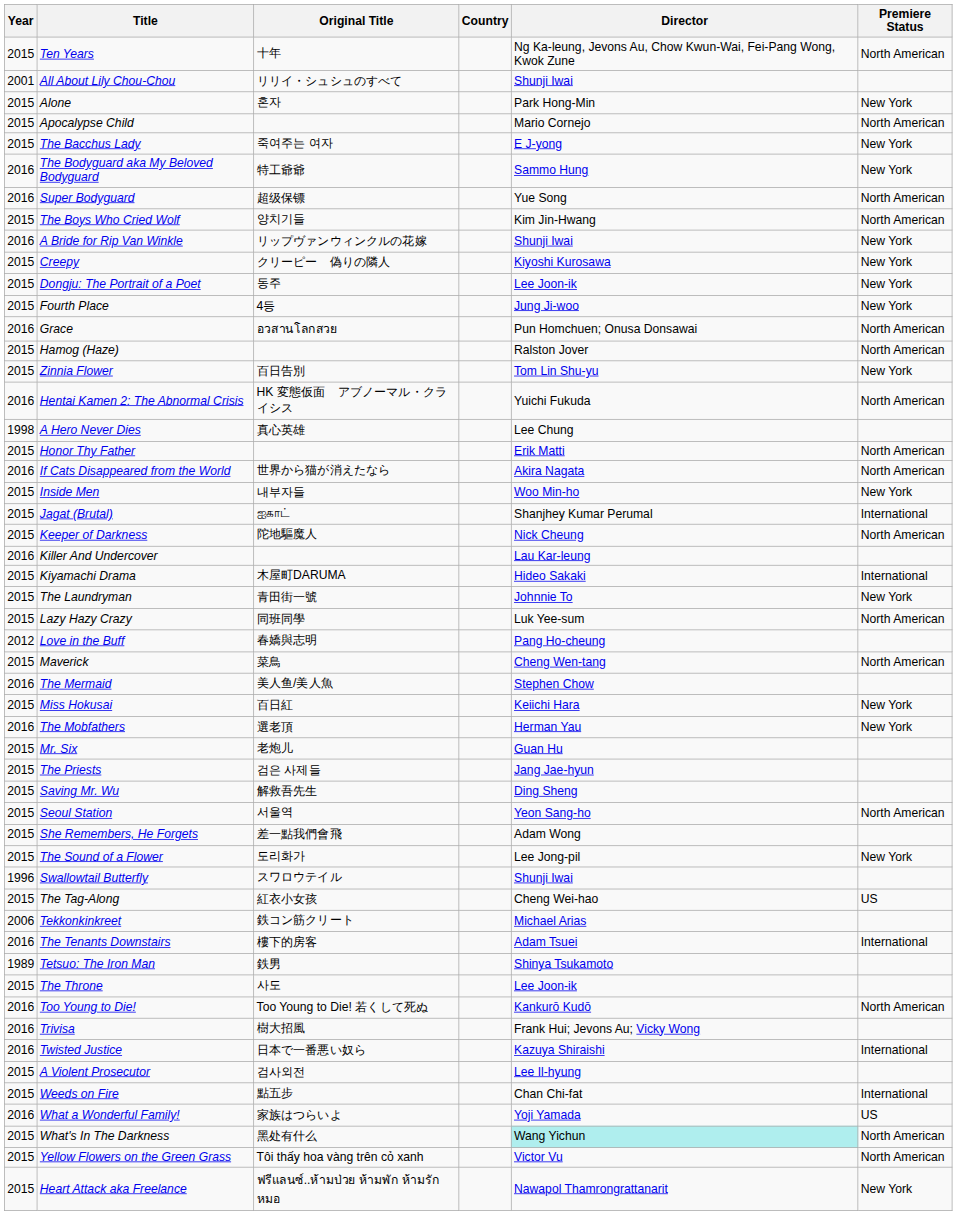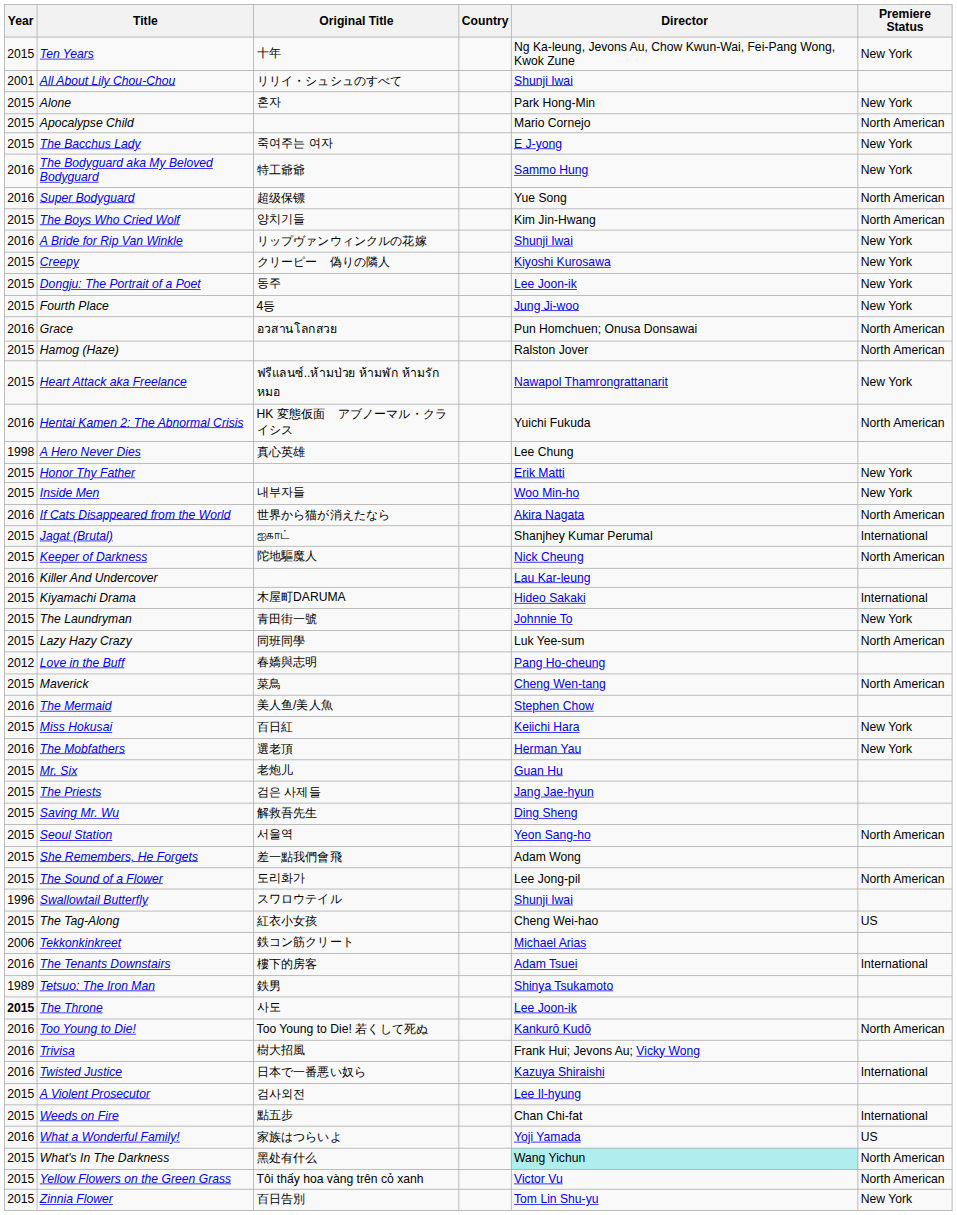Ten Years | Premiere Status: North American -> New York
rows swapped: Heart Attack aka Freelance <-> Zinnia Flower
Honor Thy Father | Premiere Status: North American -> New York
rows swapped: If Cats Disappeared from the World <-> Inside Men
The Sound of a Flower | Premiere Status: New York -> North American
The Throne | Year: normal -> bold
